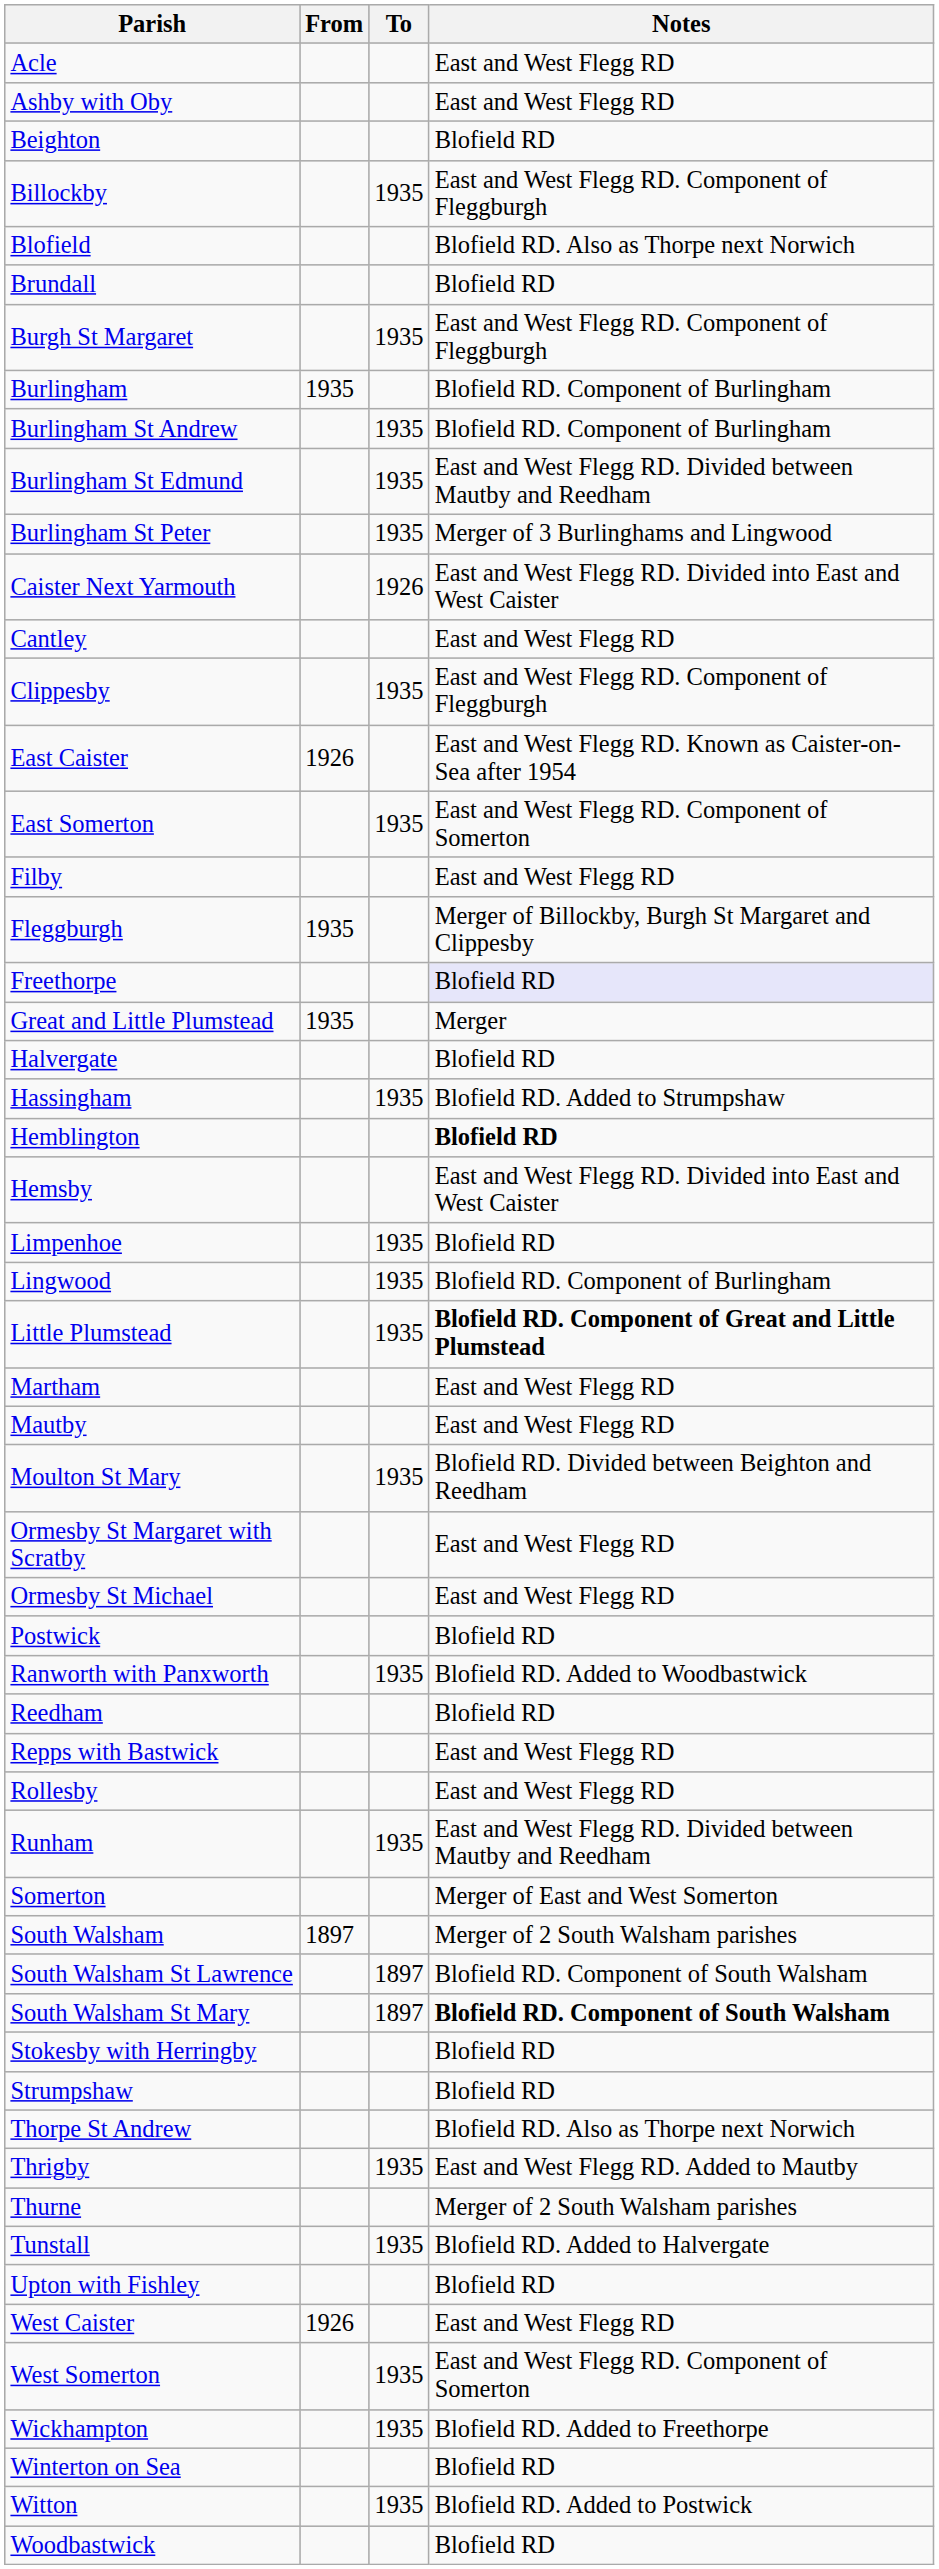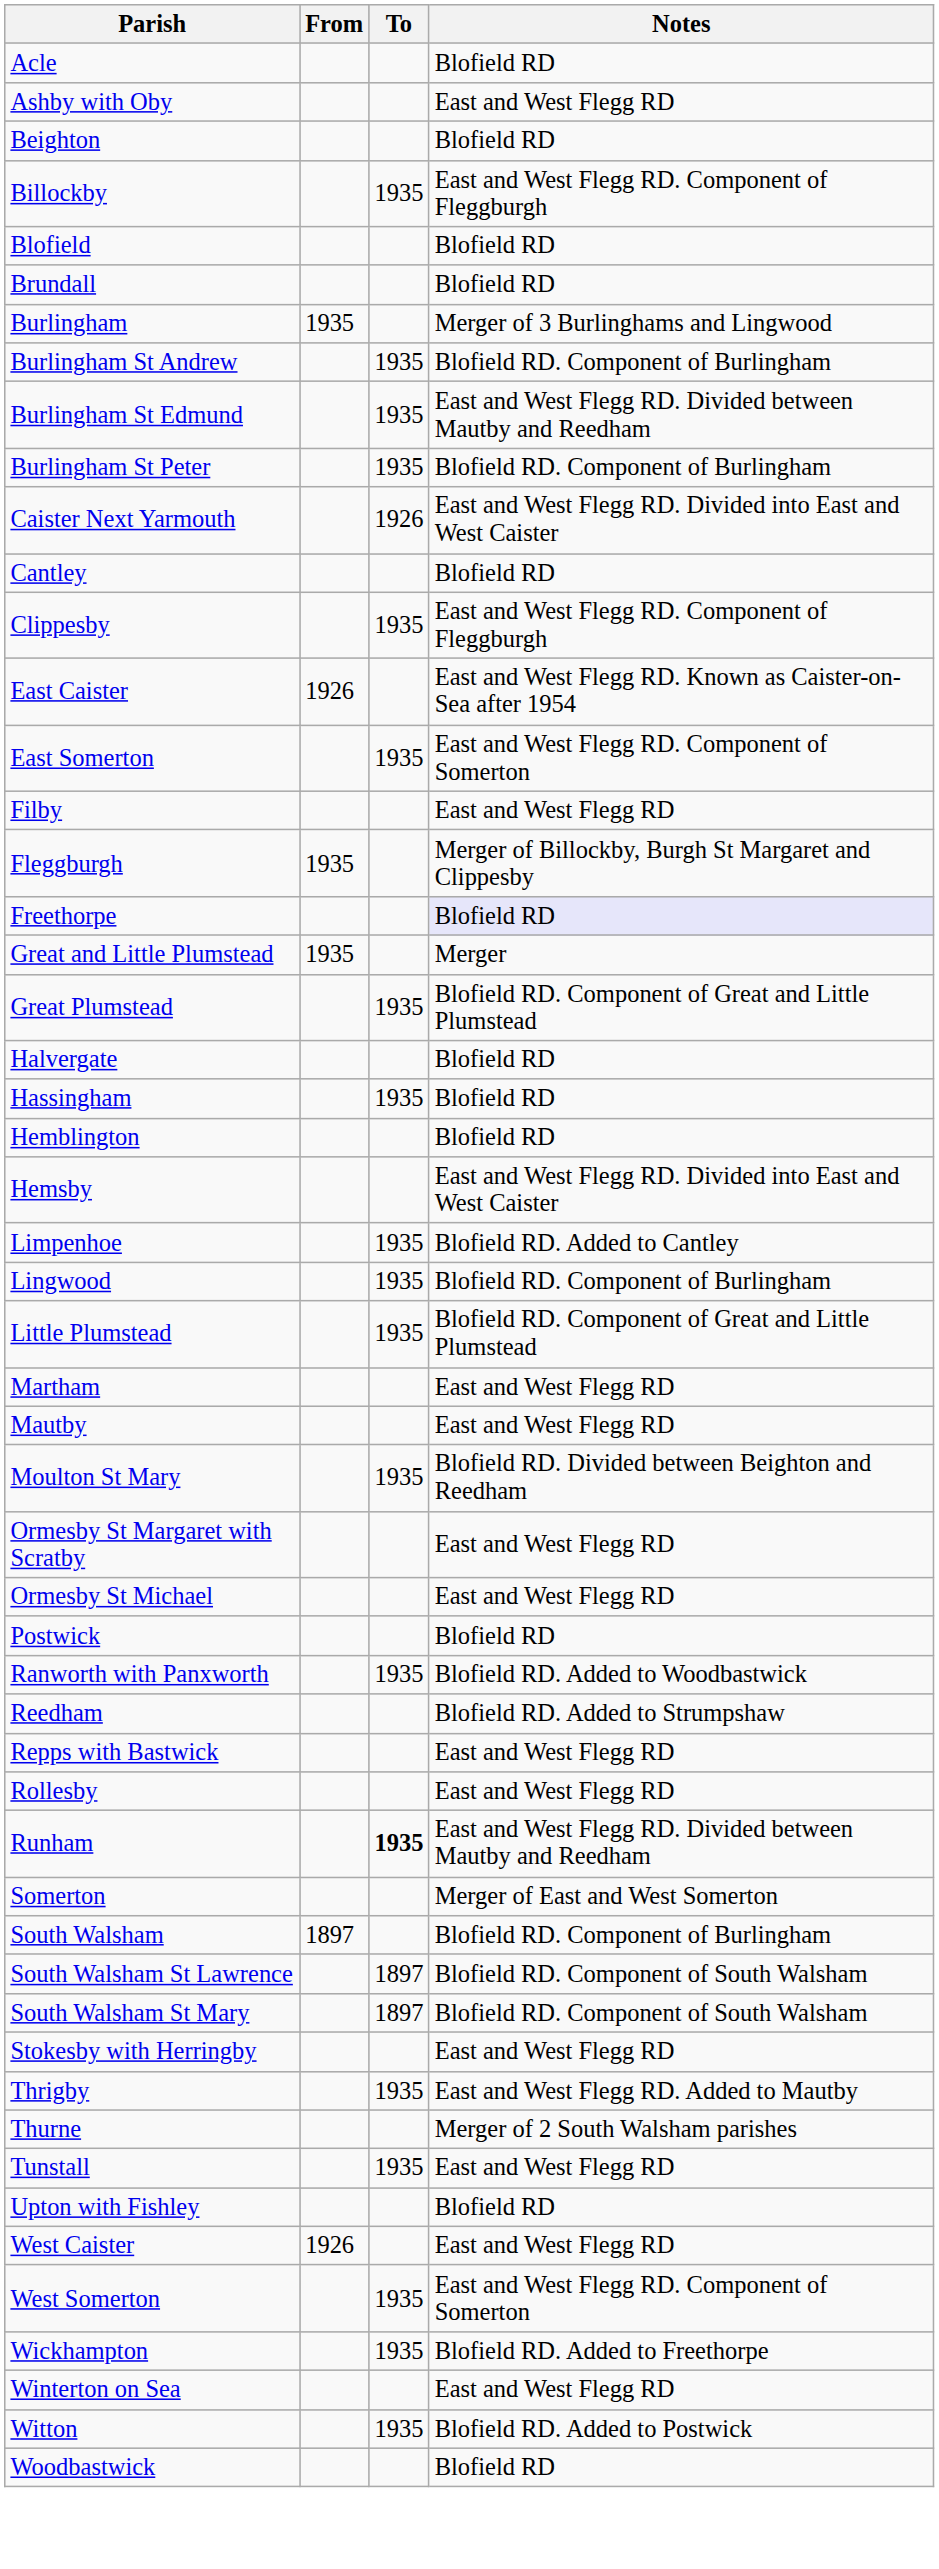Acle | Notes: East and West Flegg RD -> Blofield RD
Blofield | Notes: Blofield RD. Also as Thorpe next Norwich -> Blofield RD
- row: Burgh St Margaret | 1935 | East and West Flegg RD. Component of Fleggburgh
Burlingham | Notes: Blofield RD. Component of Burlingham -> Merger of 3 Burlinghams and Lingwood
Burlingham St Peter | Notes: Merger of 3 Burlinghams and Lingwood -> Blofield RD. Component of Burlingham
Cantley | Notes: East and West Flegg RD -> Blofield RD
+ row: Great Plumstead | 1935 | Blofield RD. Component of Great and Little Plumstead
Hassingham | Notes: Blofield RD. Added to Strumpshaw -> Blofield RD
Hemblington | Notes: bold -> normal
Limpenhoe | Notes: Blofield RD -> Blofield RD. Added to Cantley
Little Plumstead | Notes: bold -> normal
Reedham | Notes: Blofield RD -> Blofield RD. Added to Strumpshaw
Runham | To: normal -> bold
South Walsham | Notes: Merger of 2 South Walsham parishes -> Blofield RD. Component of Burlingham
South Walsham St Mary | Notes: bold -> normal
Stokesby with Herringby | Notes: Blofield RD -> East and West Flegg RD
- row: Strumpshaw | Blofield RD
- row: Thorpe St Andrew | Blofield RD. Also as Thorpe next Norwich
Tunstall | Notes: Blofield RD. Added to Halvergate -> East and West Flegg RD
Winterton on Sea | Notes: Blofield RD -> East and West Flegg RD
